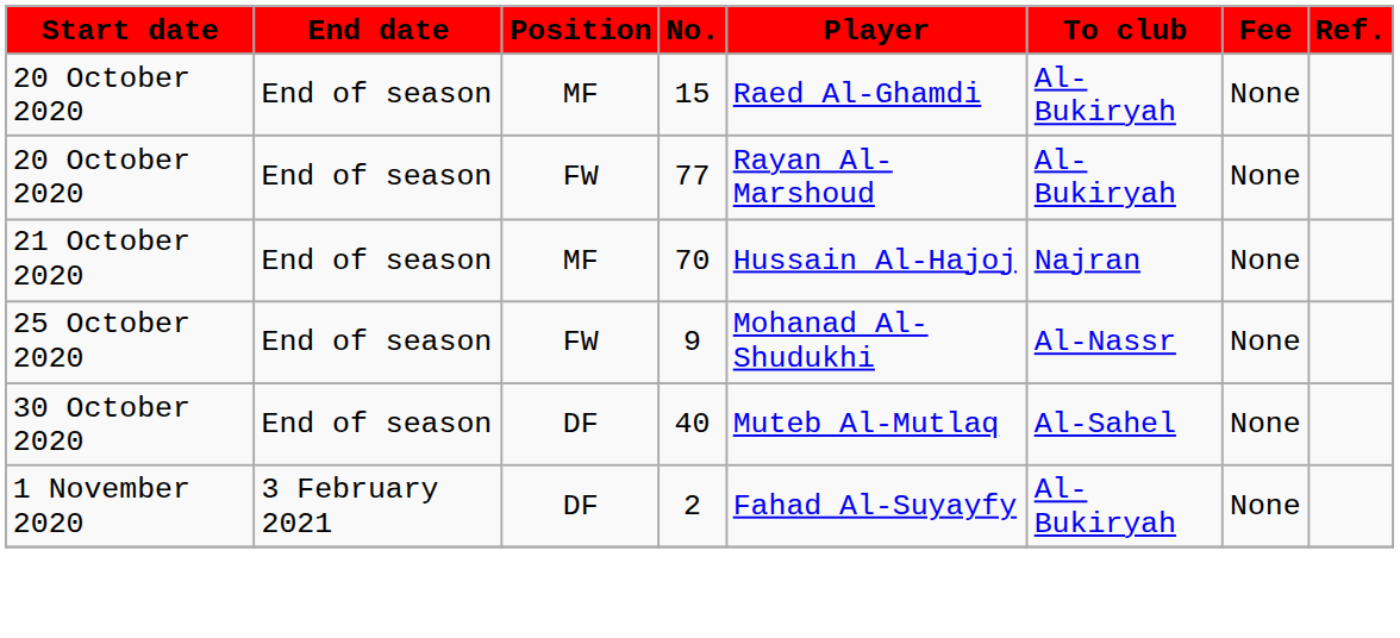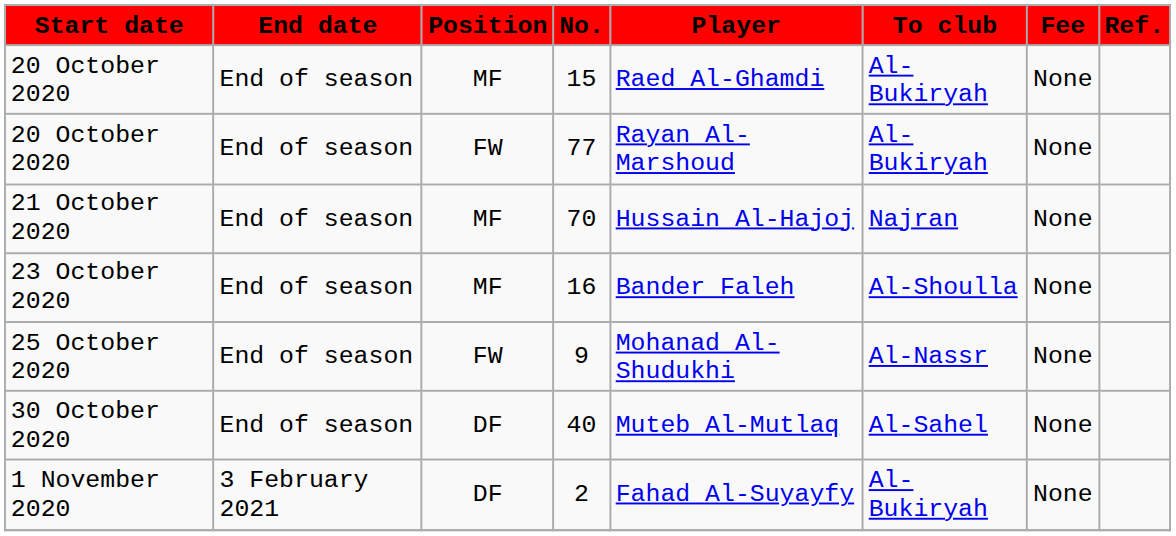+ row: 23 October 2020 | End of season | MF | 16 | Bander Faleh | Al-Shoulla | None
